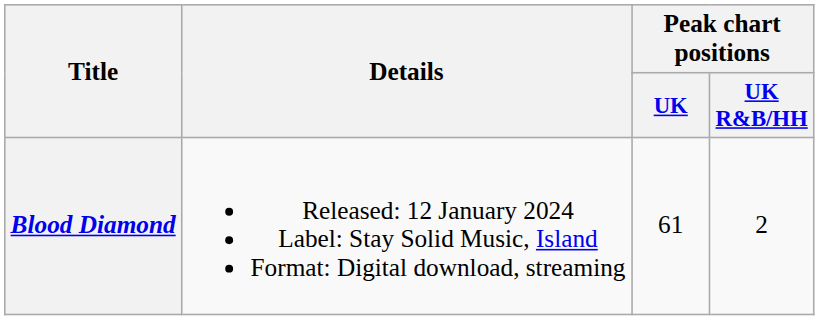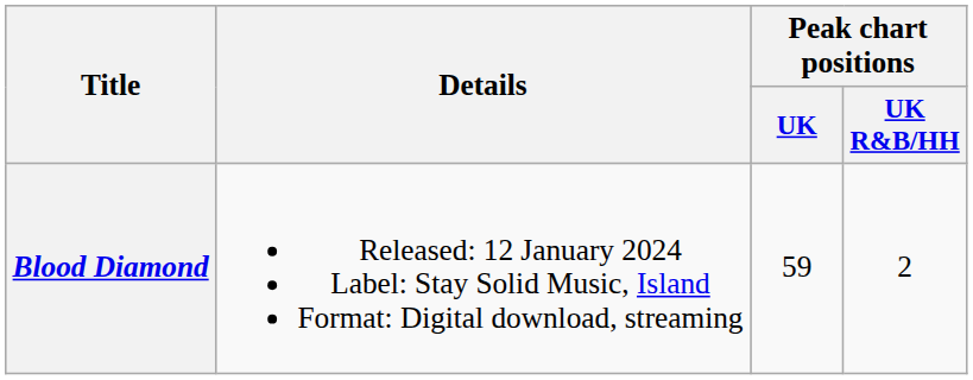Blood Diamond | Peak chart positions / UK: 61 -> 59
